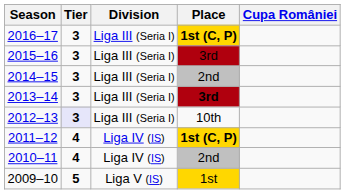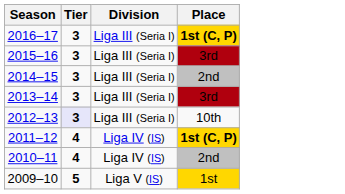- column: Cupa României
2013–14 | Place: bold -> normal
